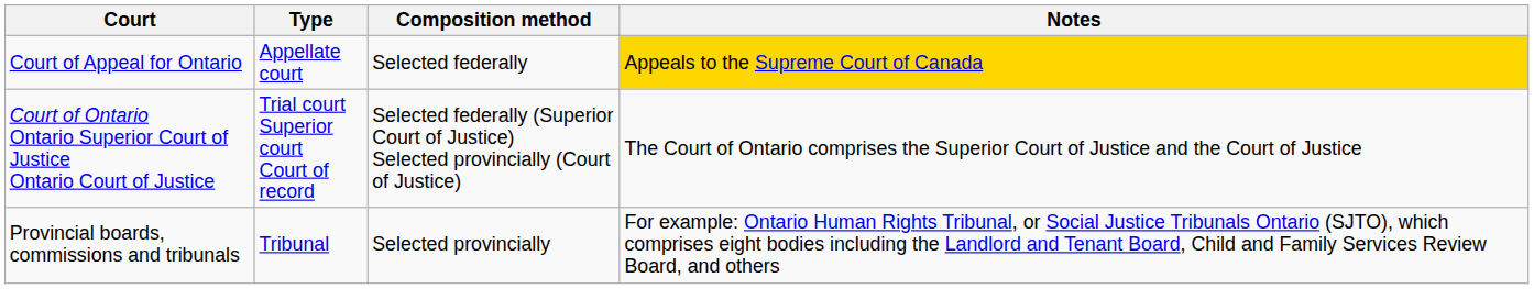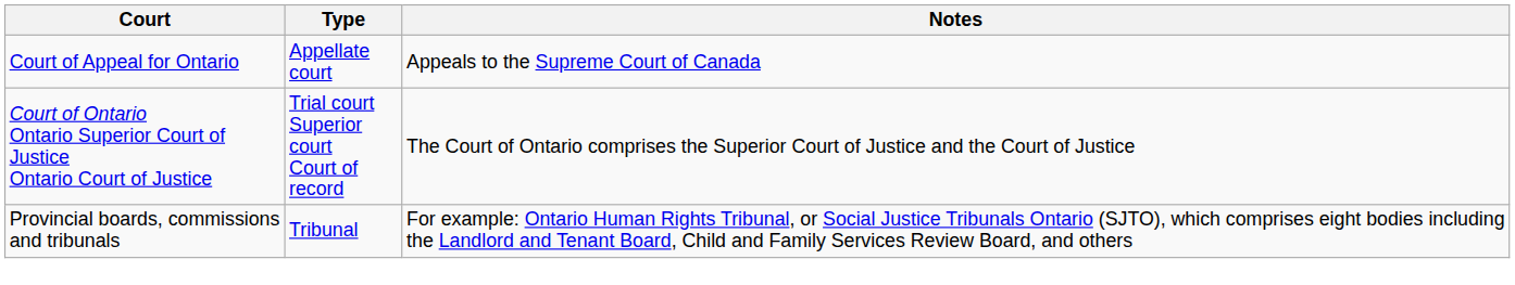- column: Composition method | Selected federally | Selected federally (Superior Court of Justice) Selected provincially (Court of Justice) | Selected provincially
Court of Appeal for Ontario | Notes: gold background -> no background
